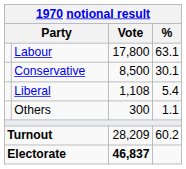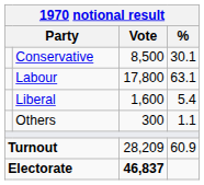rows swapped: Labour <-> Conservative
Liberal | Vote: 1,108 -> 1,600
Turnout | %: 60.2 -> 60.9
